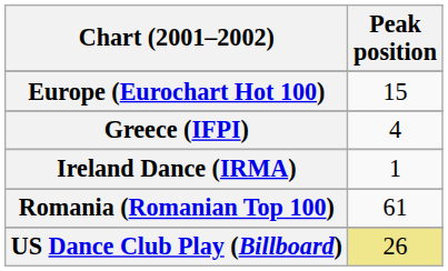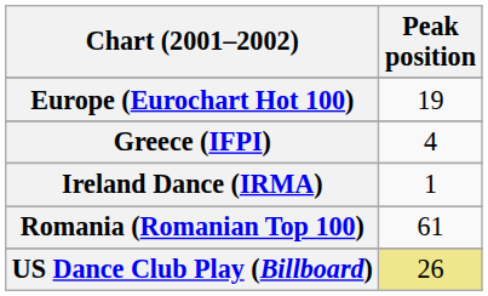Europe (Eurochart Hot 100) | Peak position: 15 -> 19
